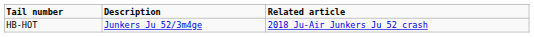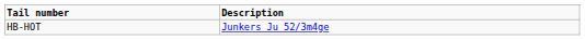- column: Related article | 2018 Ju-Air Junkers Ju 52 crash
